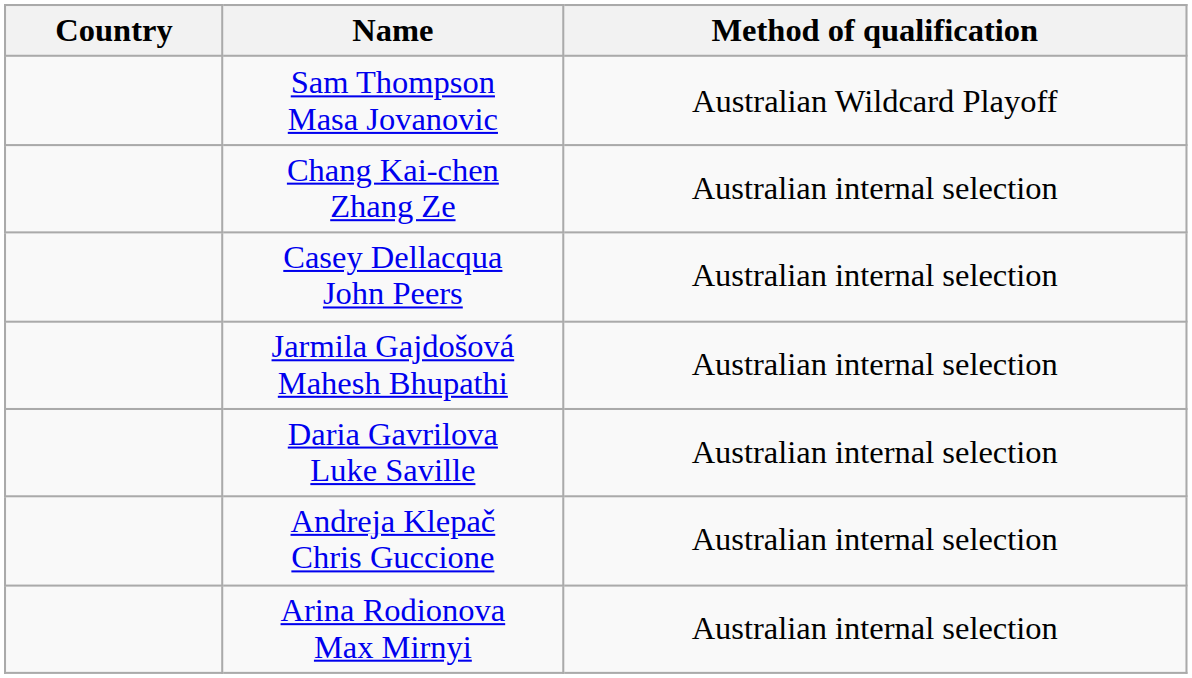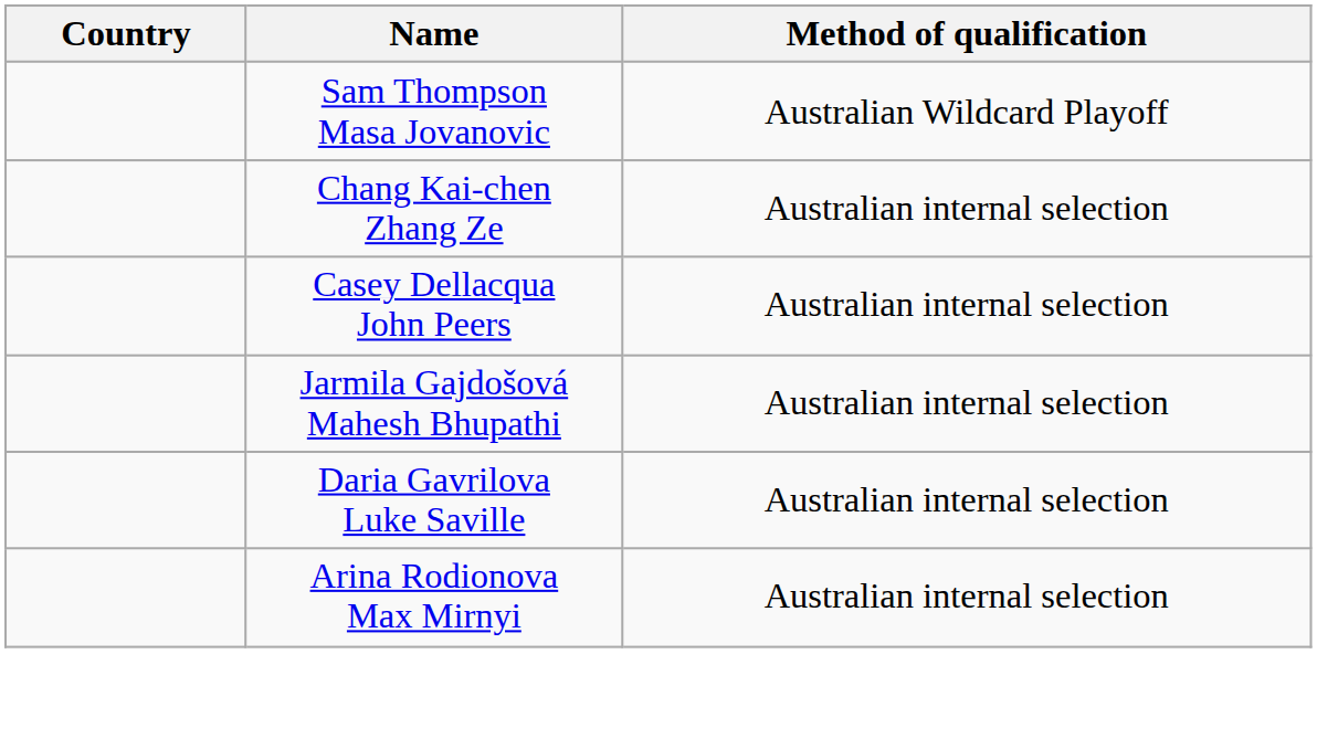- row: Andreja Klepač Chris Guccione | Australian internal selection
